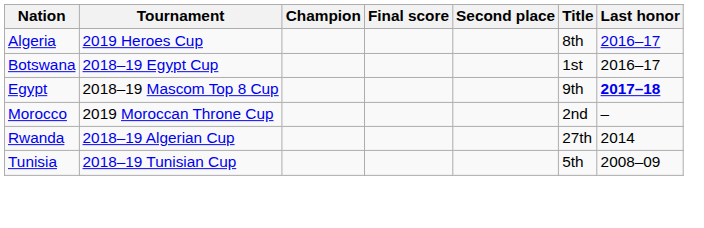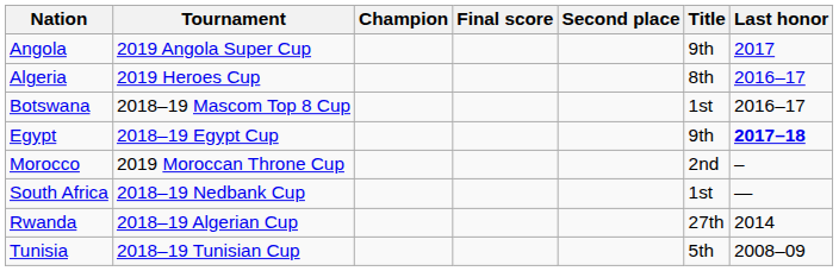+ row: Angola | 2019 Angola Super Cup | 9th | 2017
Botswana | Tournament: 2018–19 Egypt Cup -> 2018–19 Mascom Top 8 Cup
Egypt | Tournament: 2018–19 Mascom Top 8 Cup -> 2018–19 Egypt Cup
+ row: South Africa | 2018–19 Nedbank Cup | 1st | —
